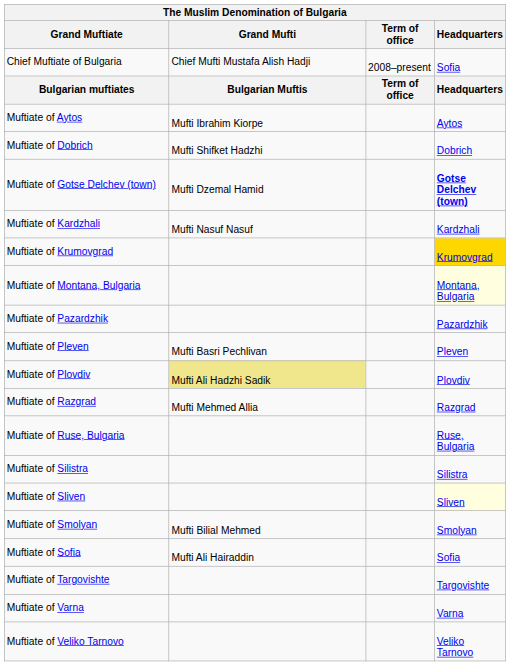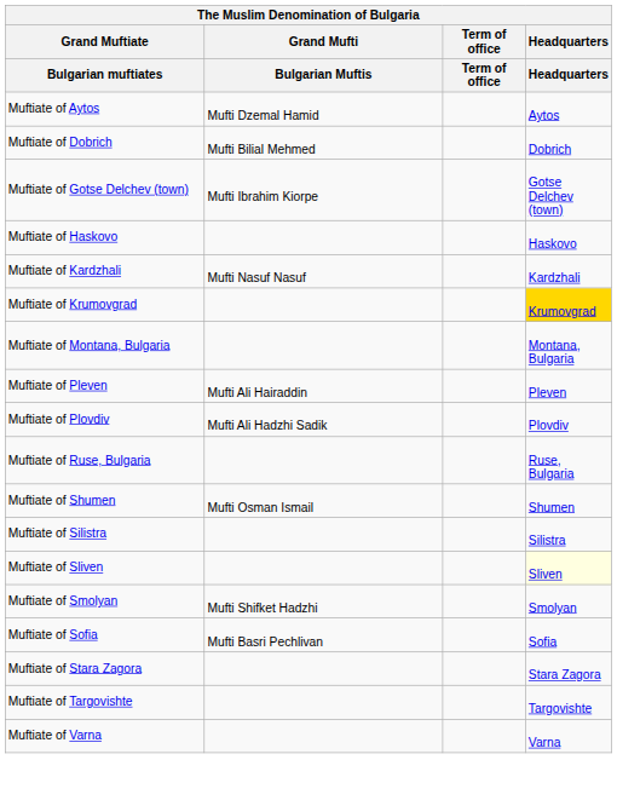- row: Chief Muftiate of Bulgaria | Chief Mufti Mustafa Alish Hadji | 2008–present | Sofia
Muftiate of Aytos | Grand Mufti: Mufti Ibrahim Kiorpe -> Mufti Dzemal Hamid
Muftiate of Dobrich | Grand Mufti: Mufti Shifket Hadzhi -> Mufti Bilial Mehmed
Muftiate of Gotse Delchev (town) | Grand Mufti: Mufti Dzemal Hamid -> Mufti Ibrahim Kiorpe
Muftiate of Gotse Delchev (town) | Headquarters: bold -> normal
+ row: Muftiate of Haskovo | Haskovo
Muftiate of Montana, Bulgaria | Headquarters: lightyellow background -> no background
- row: Muftiate of Pazardzhik | Pazardzhik
Muftiate of Pleven | Grand Mufti: Mufti Basri Pechlivan -> Mufti Ali Hairaddin
Muftiate of Plovdiv | Grand Mufti: khaki background -> no background
- row: Muftiate of Razgrad | Mufti Mehmed Allia | Razgrad
+ row: Muftiate of Shumen | Mufti Osman Ismail | Shumen
Muftiate of Smolyan | Grand Mufti: Mufti Bilial Mehmed -> Mufti Shifket Hadzhi
Muftiate of Sofia | Grand Mufti: Mufti Ali Hairaddin -> Mufti Basri Pechlivan
+ row: Muftiate of Stara Zagora | Stara Zagora
- row: Muftiate of Veliko Tarnovo | Veliko Tarnovo
